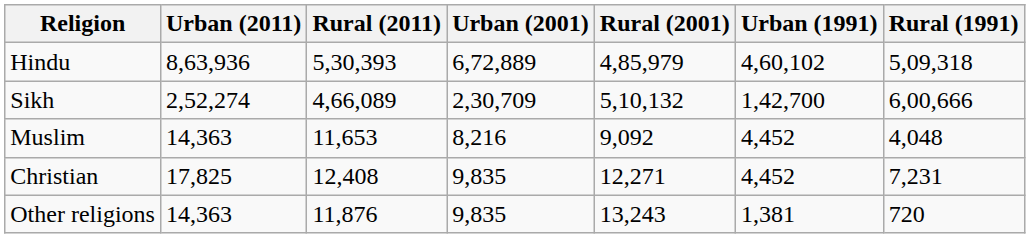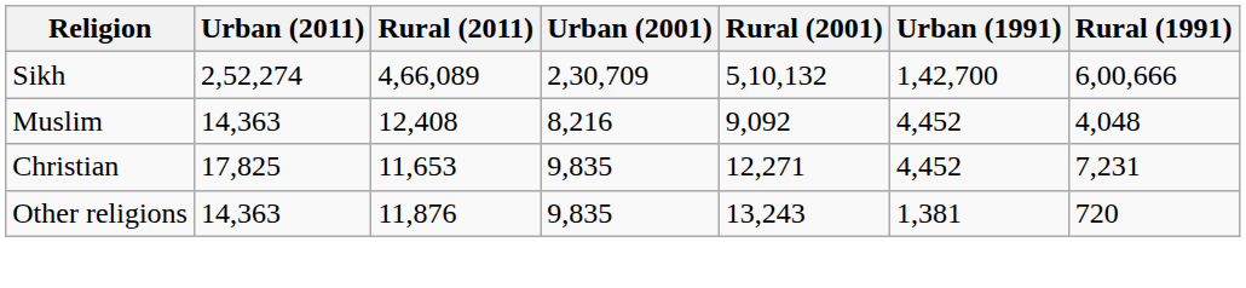- row: Hindu | 8,63,936 | 5,30,393 | 6,72,889 | 4,85,979 | 4,60,102 | 5,09,318
Muslim | Rural (2011): 11,653 -> 12,408
Christian | Rural (2011): 12,408 -> 11,653
